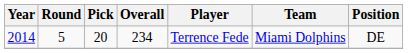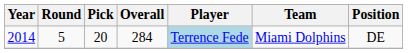2014 | Overall: 234 -> 284
2014 | Player: no background -> lightblue background
